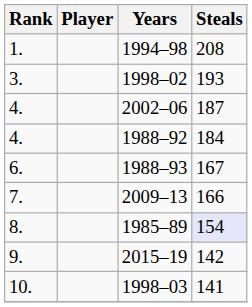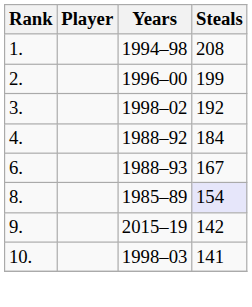+ row: 2. | 1996–00 | 199
1998–02 | Steals: 193 -> 192
- row: 4. | 2002–06 | 187
- row: 7. | 2009–13 | 166
